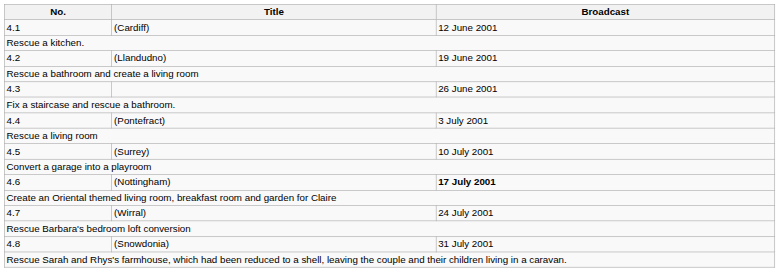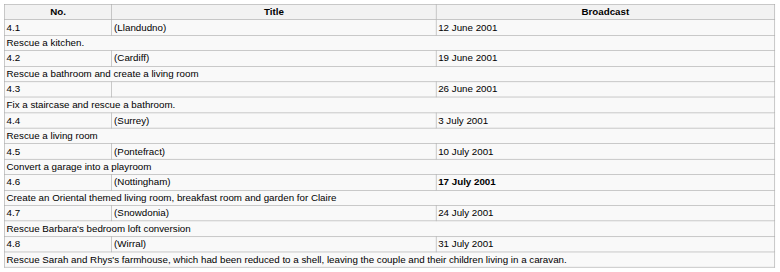4.1 | Title: (Cardiff) -> (Llandudno)
4.2 | Title: (Llandudno) -> (Cardiff)
4.4 | Title: (Pontefract) -> (Surrey)
4.5 | Title: (Surrey) -> (Pontefract)
4.7 | Title: (Wirral) -> (Snowdonia)
4.8 | Title: (Snowdonia) -> (Wirral)
